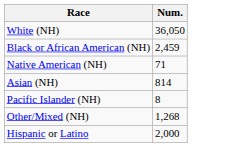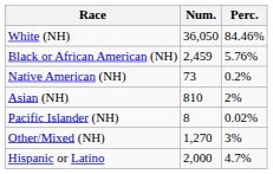+ column: Perc. | 84.46% | 5.76% | 0.2% | 2% | 0.02% | 3% | 4.7%
Native American (NH) | Num.: 71 -> 73
Asian (NH) | Num.: 814 -> 810
Other/Mixed (NH) | Num.: 1,268 -> 1,270
